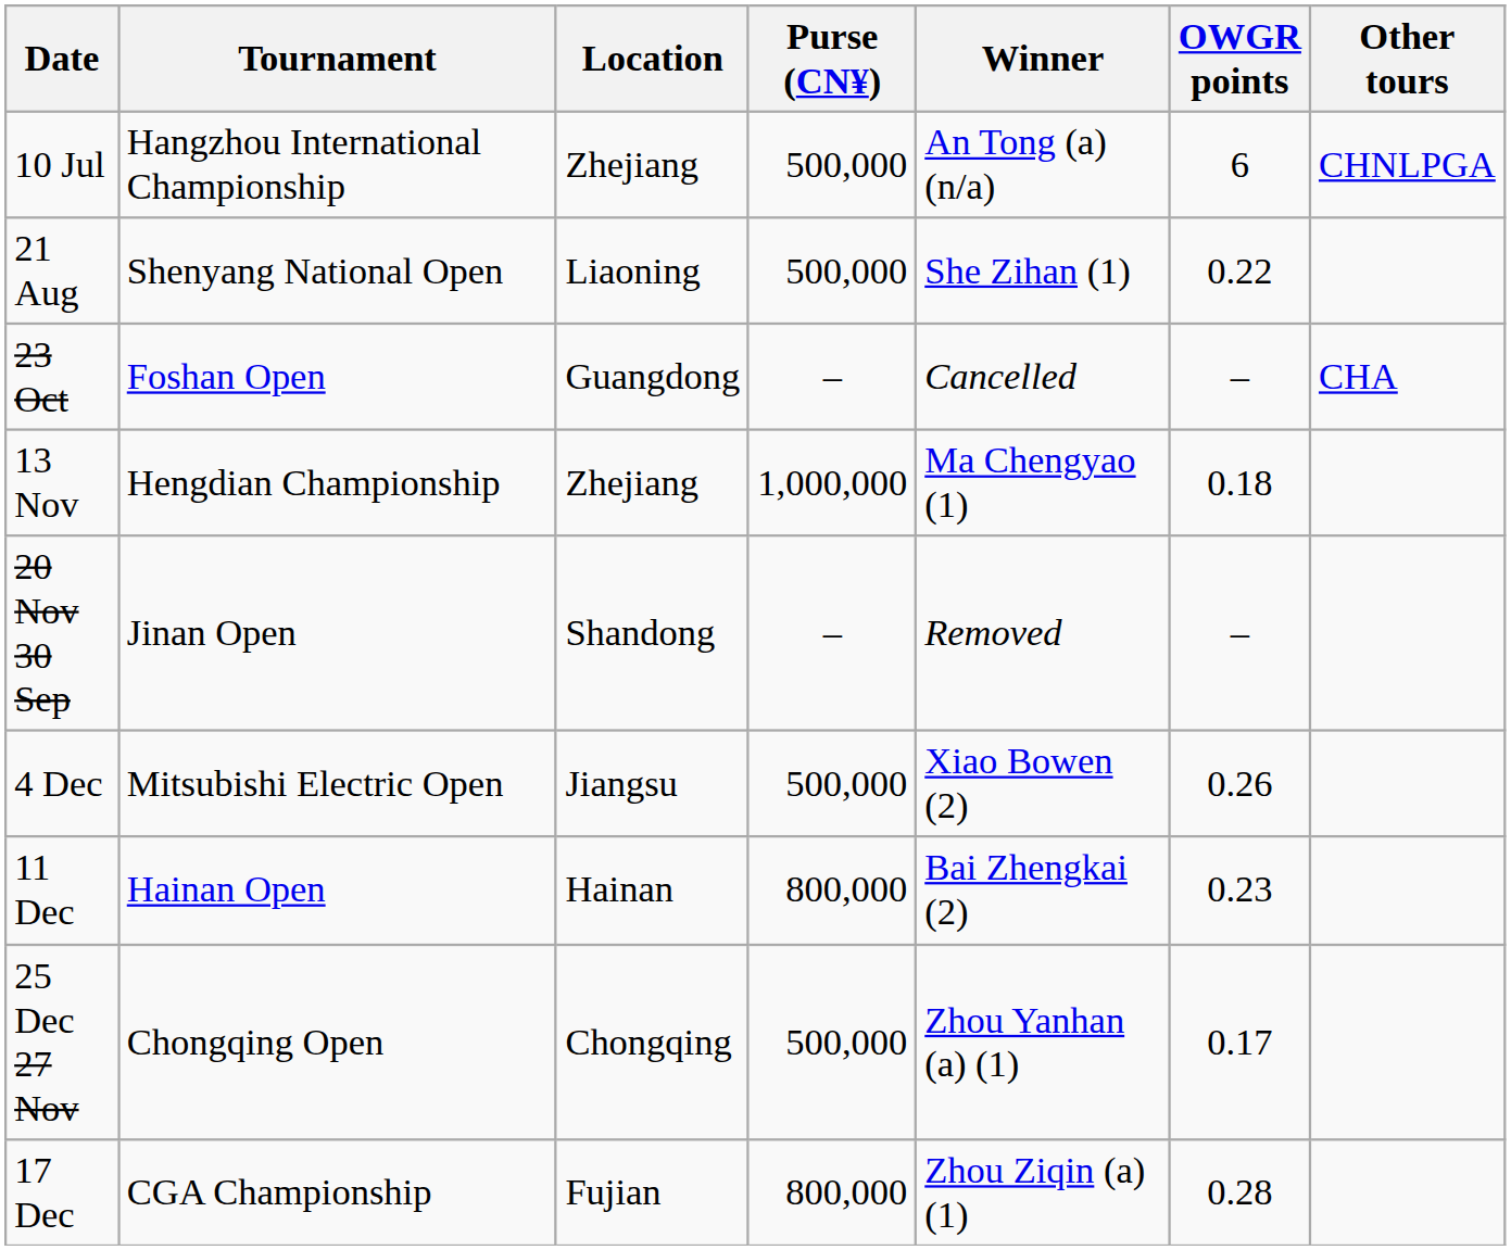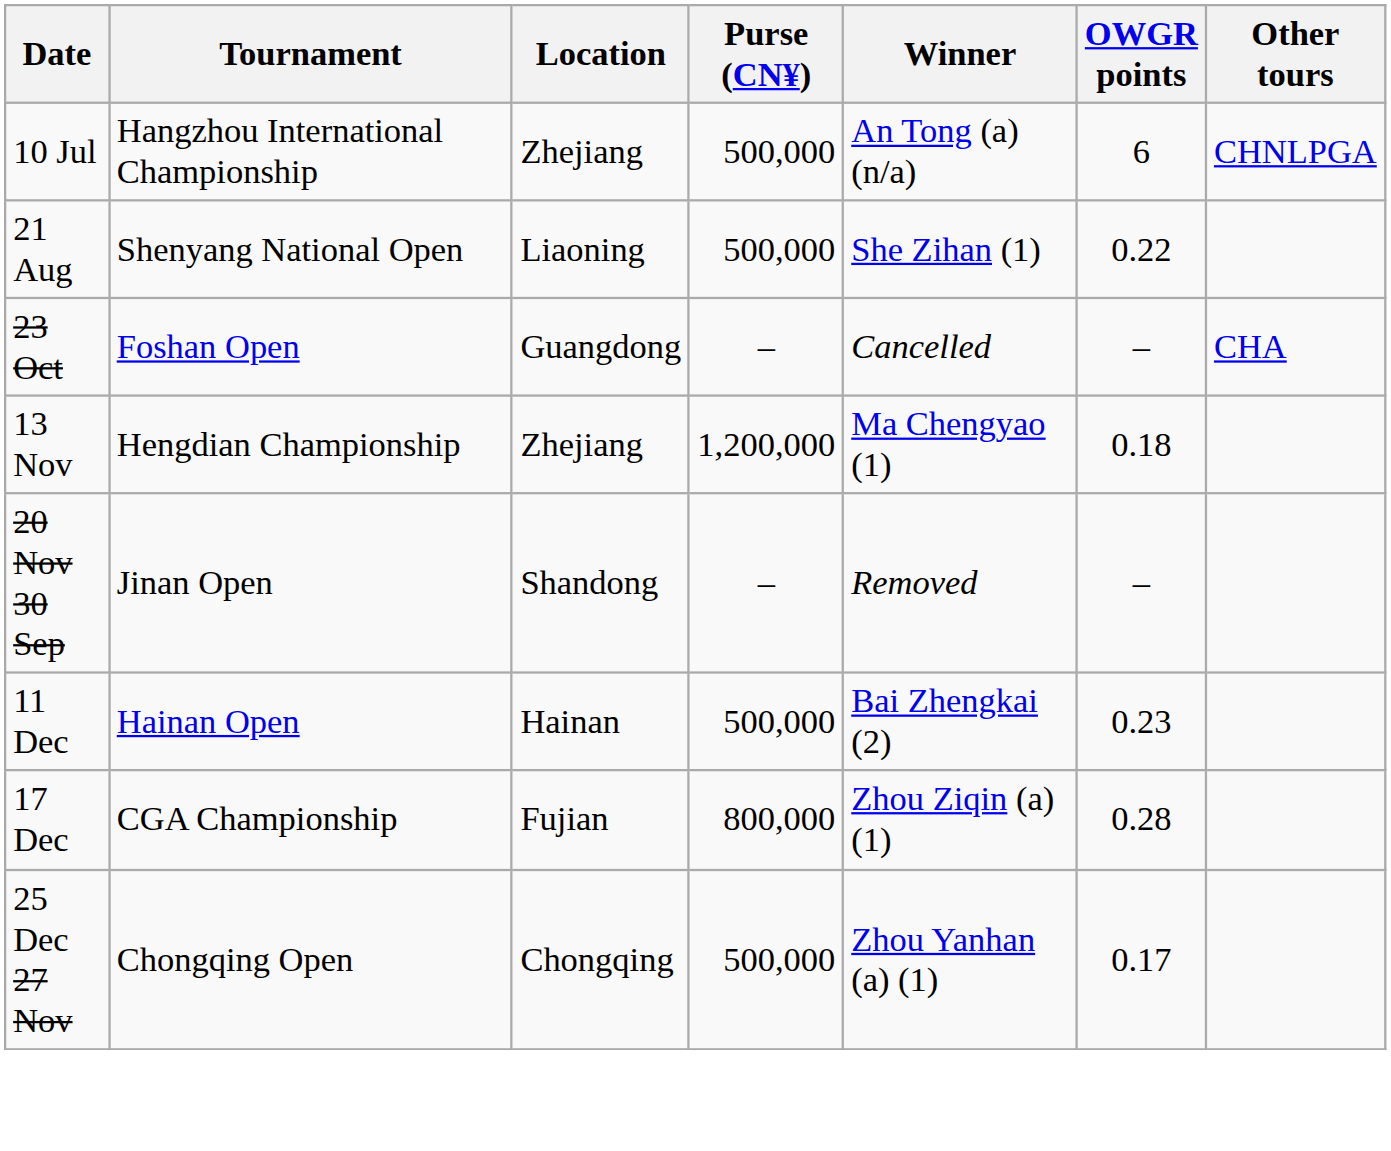13 Nov | Purse (CN¥): 1,000,000 -> 1,200,000
- row: 4 Dec | Mitsubishi Electric Open | Jiangsu | 500,000 | Xiao Bowen (2) | 0.26
11 Dec | Purse (CN¥): 800,000 -> 500,000
rows swapped: 17 Dec <-> 25 Dec 27 Nov
